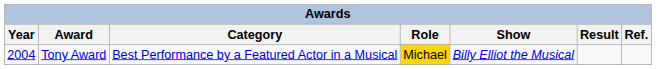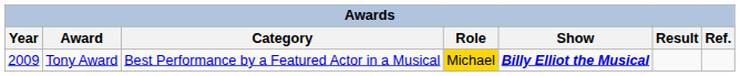Tony Award | Year: 2004 -> 2009
Tony Award | Show: normal -> bold
